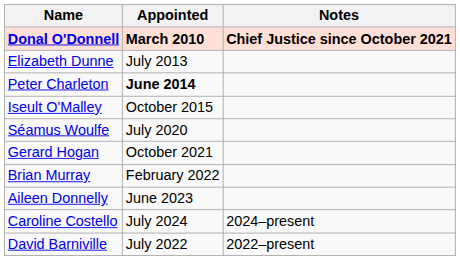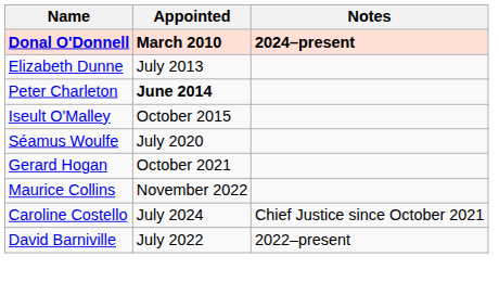Donal O'Donnell | Notes: Chief Justice since October 2021 -> 2024–present
- row: Brian Murray | February 2022
+ row: Maurice Collins | November 2022
- row: Aileen Donnelly | June 2023
Caroline Costello | Notes: 2024–present -> Chief Justice since October 2021
